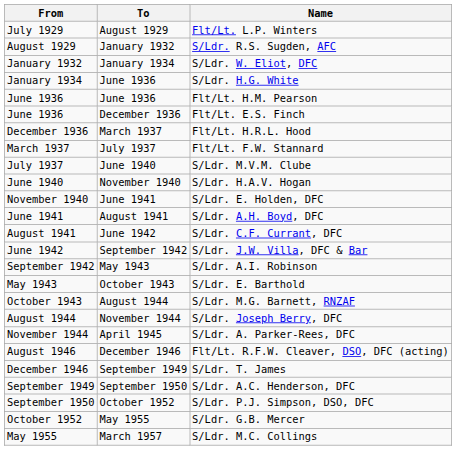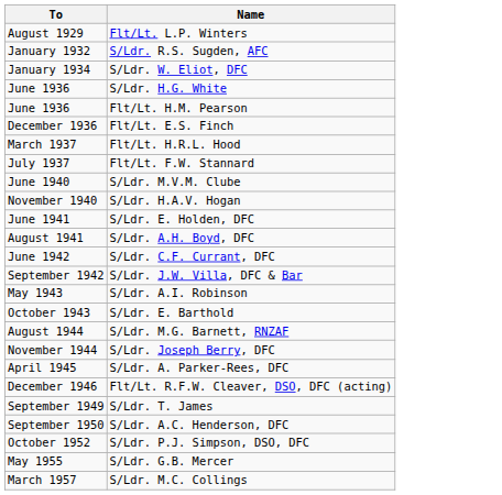- column: From | July 1929 | August 1929 | January 1932 | January 1934 | June 1936 | June 1936 | December 1936 | March 1937 | July 1937 | June 1940 | November 1940 | June 1941 | August 1941 | June 1942 | September 1942 | May 1943 | October 1943 | August 1944 | November 1944 | August 1946 | December 1946 | September 1949 | September 1950 | October 1952 | May 1955
